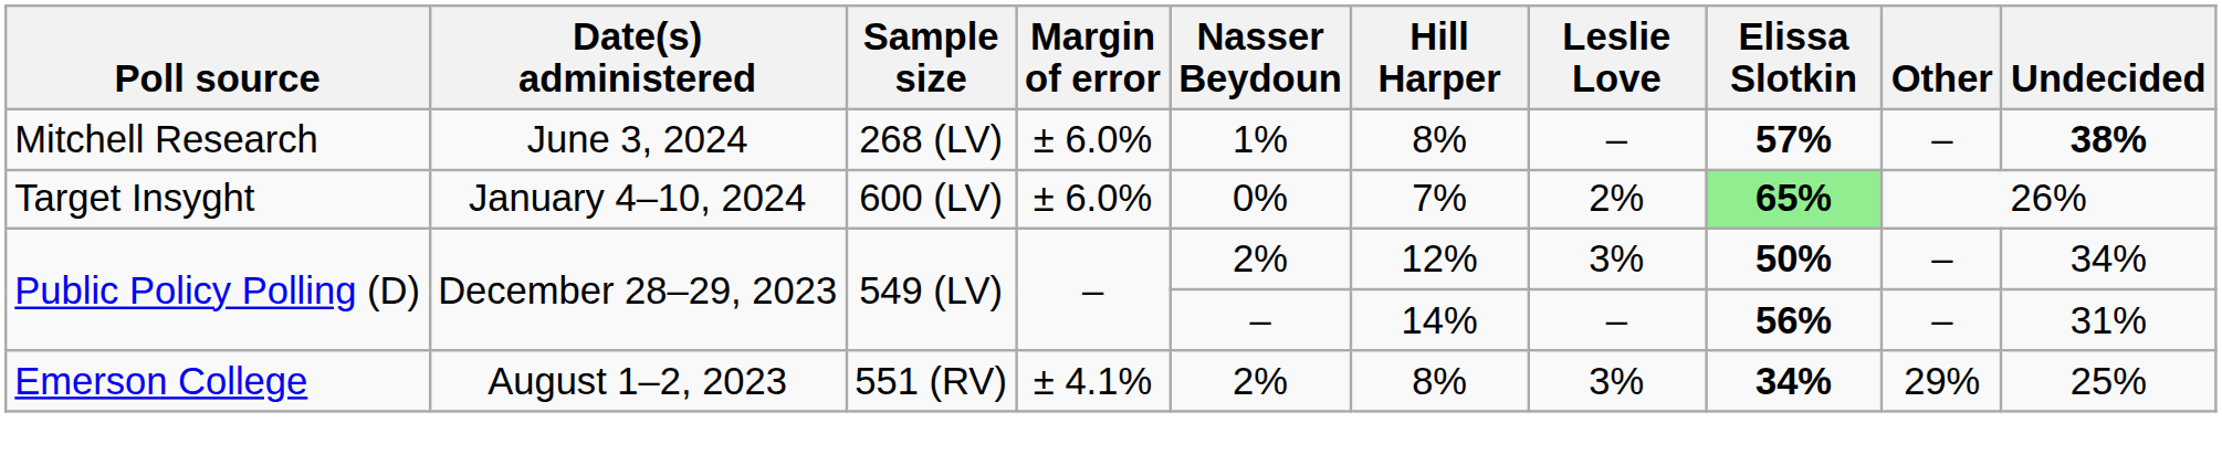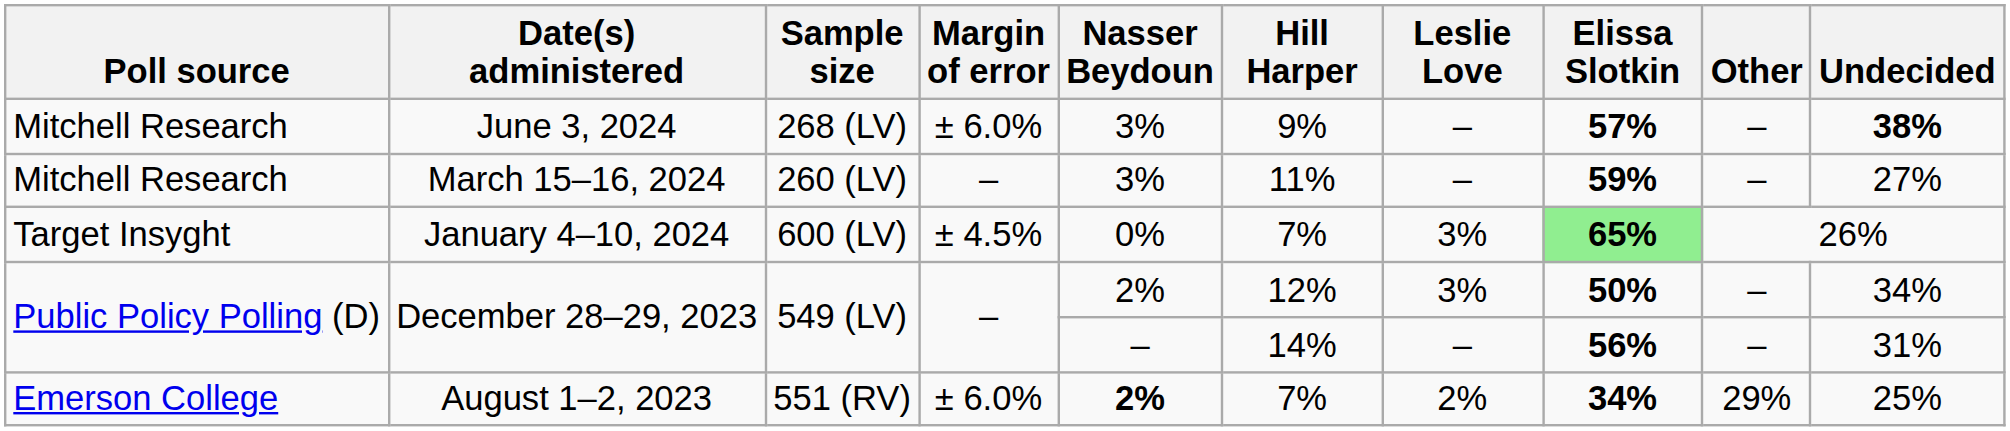June 3, 2024 | Nasser Beydoun: 1% -> 3%
June 3, 2024 | Hill Harper: 8% -> 9%
+ row: Mitchell Research | March 15–16, 2024 | 260 (LV) | – | 3% | 11% | – | 59% | – | 27%
January 4–10, 2024 | Margin of error: ± 6.0% -> ± 4.5%
January 4–10, 2024 | Leslie Love: 2% -> 3%
August 1–2, 2023 | Margin of error: ± 4.1% -> ± 6.0%
August 1–2, 2023 | Nasser Beydoun: normal -> bold
August 1–2, 2023 | Hill Harper: 8% -> 7%
August 1–2, 2023 | Leslie Love: 3% -> 2%
